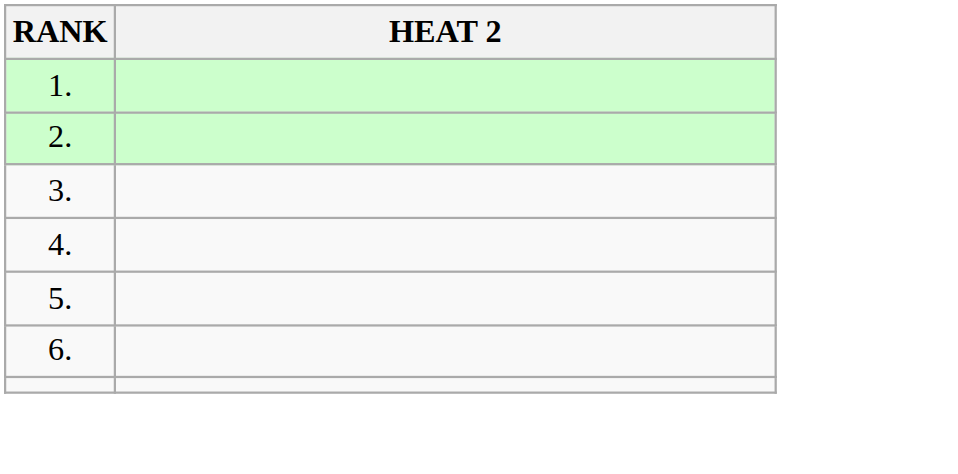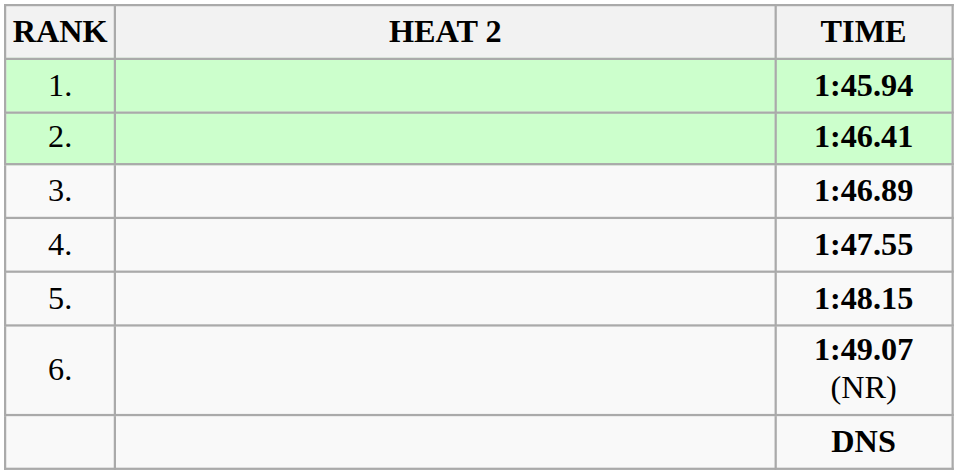+ column: TIME | 1:45.94 | 1:46.41 | 1:46.89 | 1:47.55 | 1:48.15 | 1:49.07 (NR) | DNS
